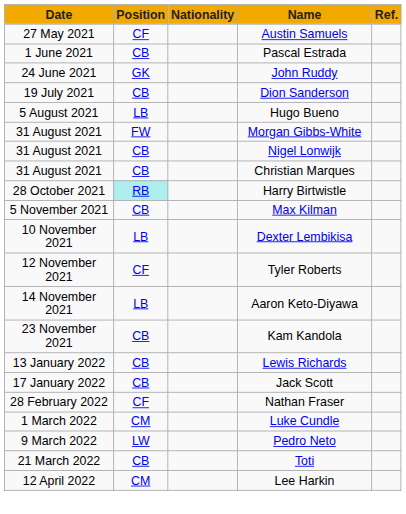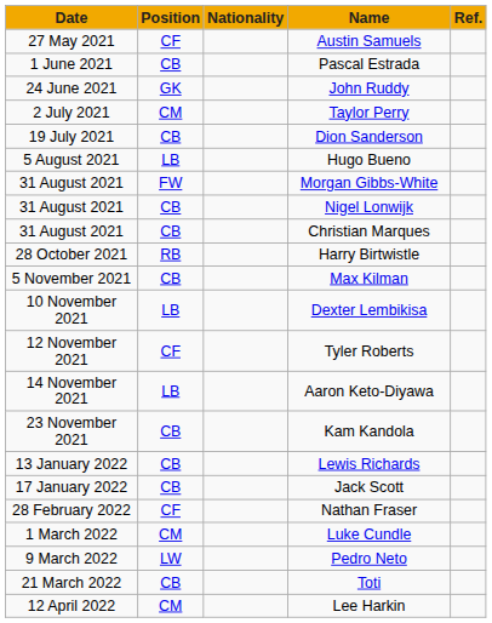+ row: 2 July 2021 | CM | Taylor Perry
Harry Birtwistle | Position: paleturquoise background -> no background
